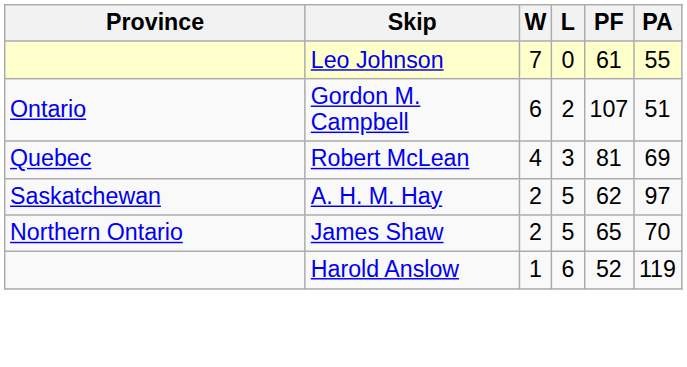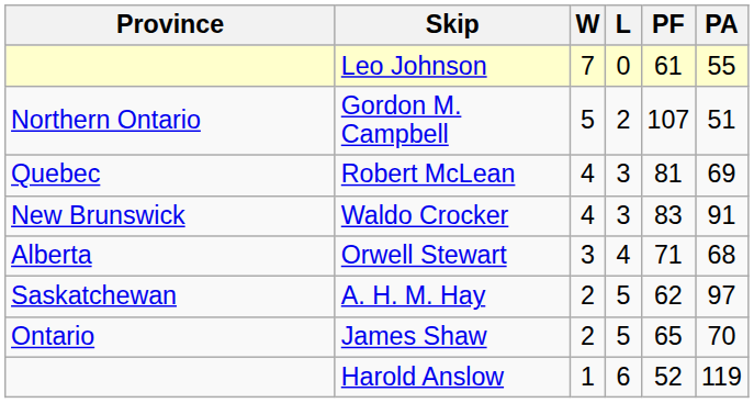Gordon M. Campbell | Province: Ontario -> Northern Ontario
Gordon M. Campbell | W: 6 -> 5
+ row: New Brunswick | Waldo Crocker | 4 | 3 | 83 | 91
+ row: Alberta | Orwell Stewart | 3 | 4 | 71 | 68
James Shaw | Province: Northern Ontario -> Ontario
